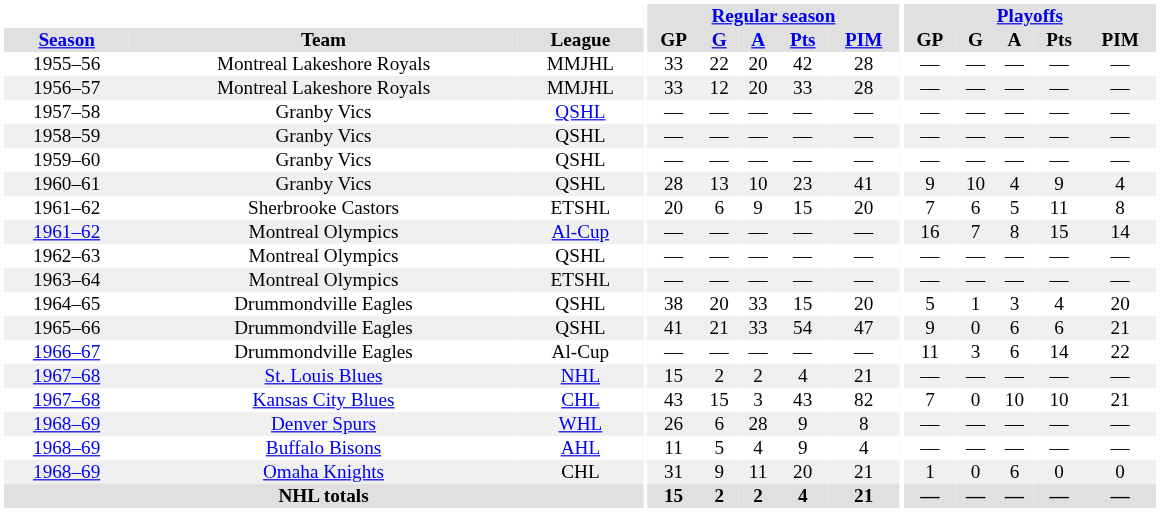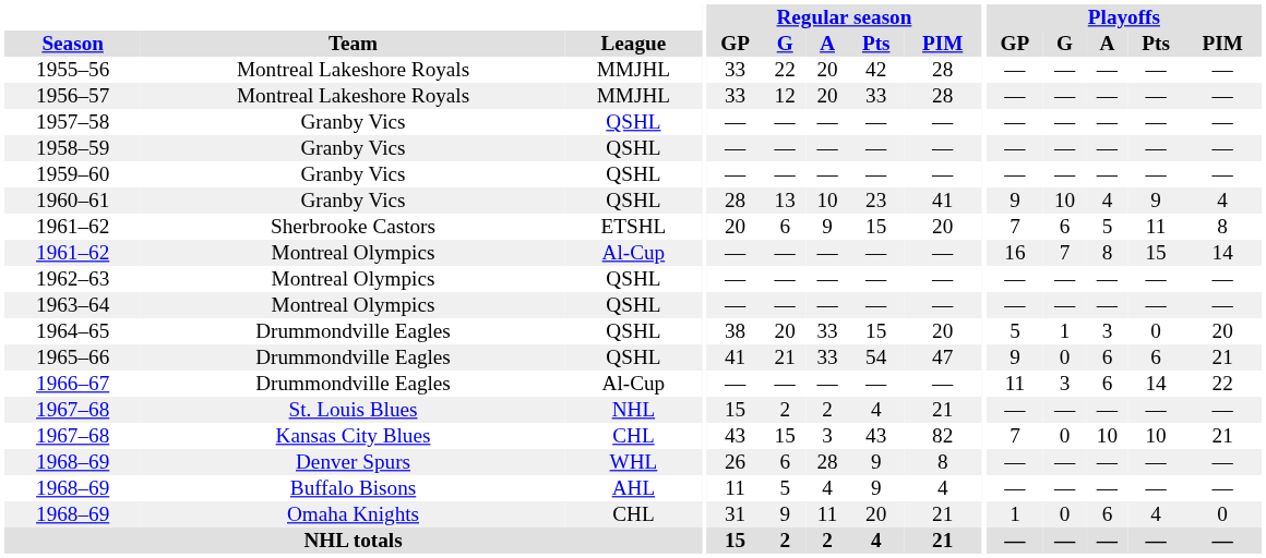1963–64 | League: ETSHL -> QSHL
1964–65 | Playoffs / Pts: 4 -> 0
1968–69 / Omaha Knights | Playoffs / Pts: 0 -> 4
